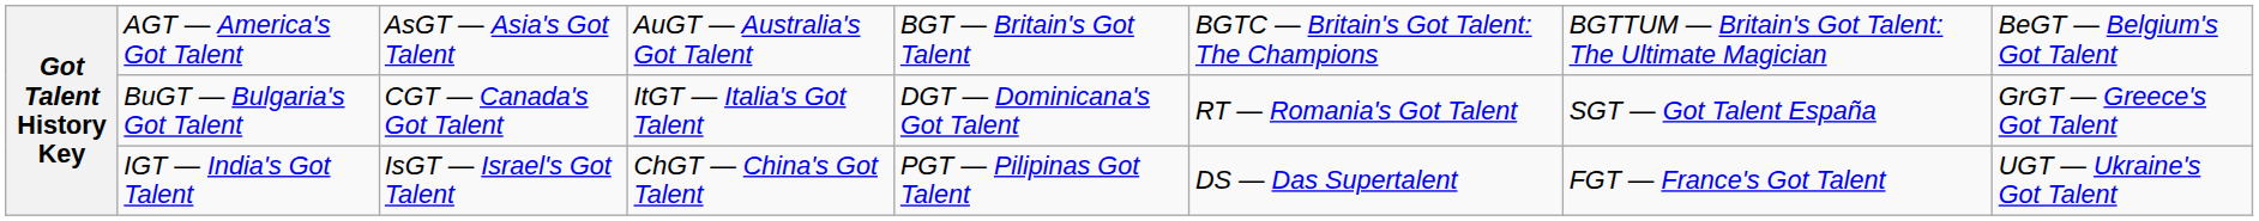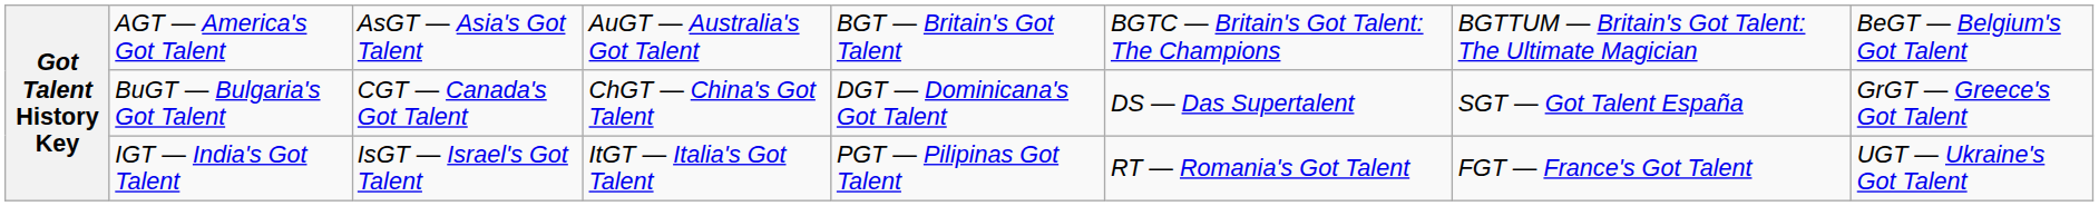BuGT — Bulgaria's Got Talent | column 4: ItGT — Italia's Got Talent -> ChGT — China's Got Talent
BuGT — Bulgaria's Got Talent | column 6: RT — Romania's Got Talent -> DS — Das Supertalent
IGT — India's Got Talent | column 4: ChGT — China's Got Talent -> ItGT — Italia's Got Talent
IGT — India's Got Talent | column 6: DS — Das Supertalent -> RT — Romania's Got Talent
